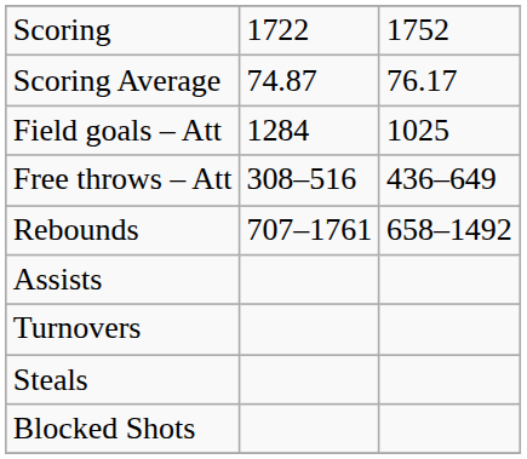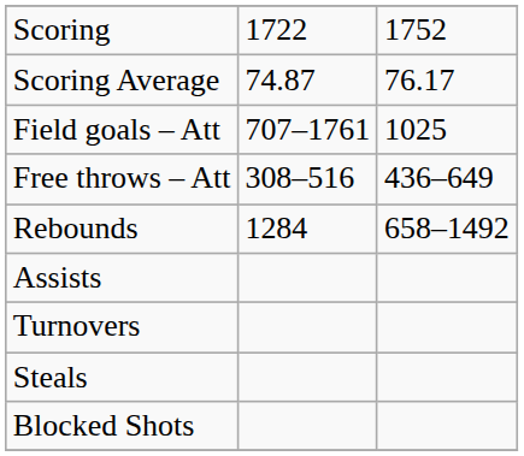Field goals – Att | column 2: 1284 -> 707–1761
Rebounds | column 2: 707–1761 -> 1284
